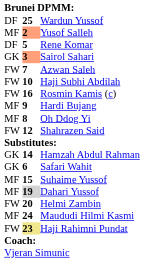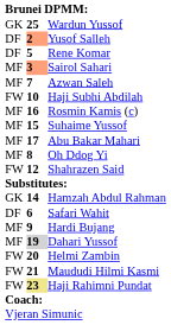Wardun Yussof | column 1: DF -> GK
Yusof Salleh | column 1: MF -> DF
Sairol Sahari | column 1: GK -> MF
Azwan Saleh | column 1: FW -> MF
Rosmin Kamis (c) | column 1: FW -> MF
rows swapped: Suhaime Yussof <-> Hardi Bujang
+ row: MF | 17 | Abu Bakar Mahari
Safari Wahit | column 1: GK -> DF
Maududi Hilmi Kasmi | column 1: MF -> FW
Maududi Hilmi Kasmi | column 2: 24 -> 21
